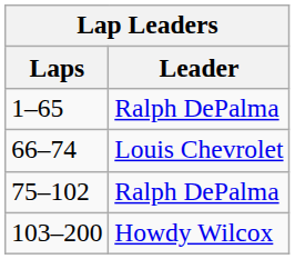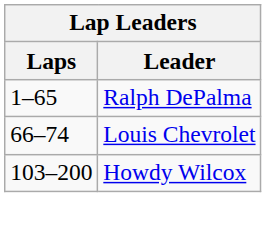- row: 75–102 | Ralph DePalma
